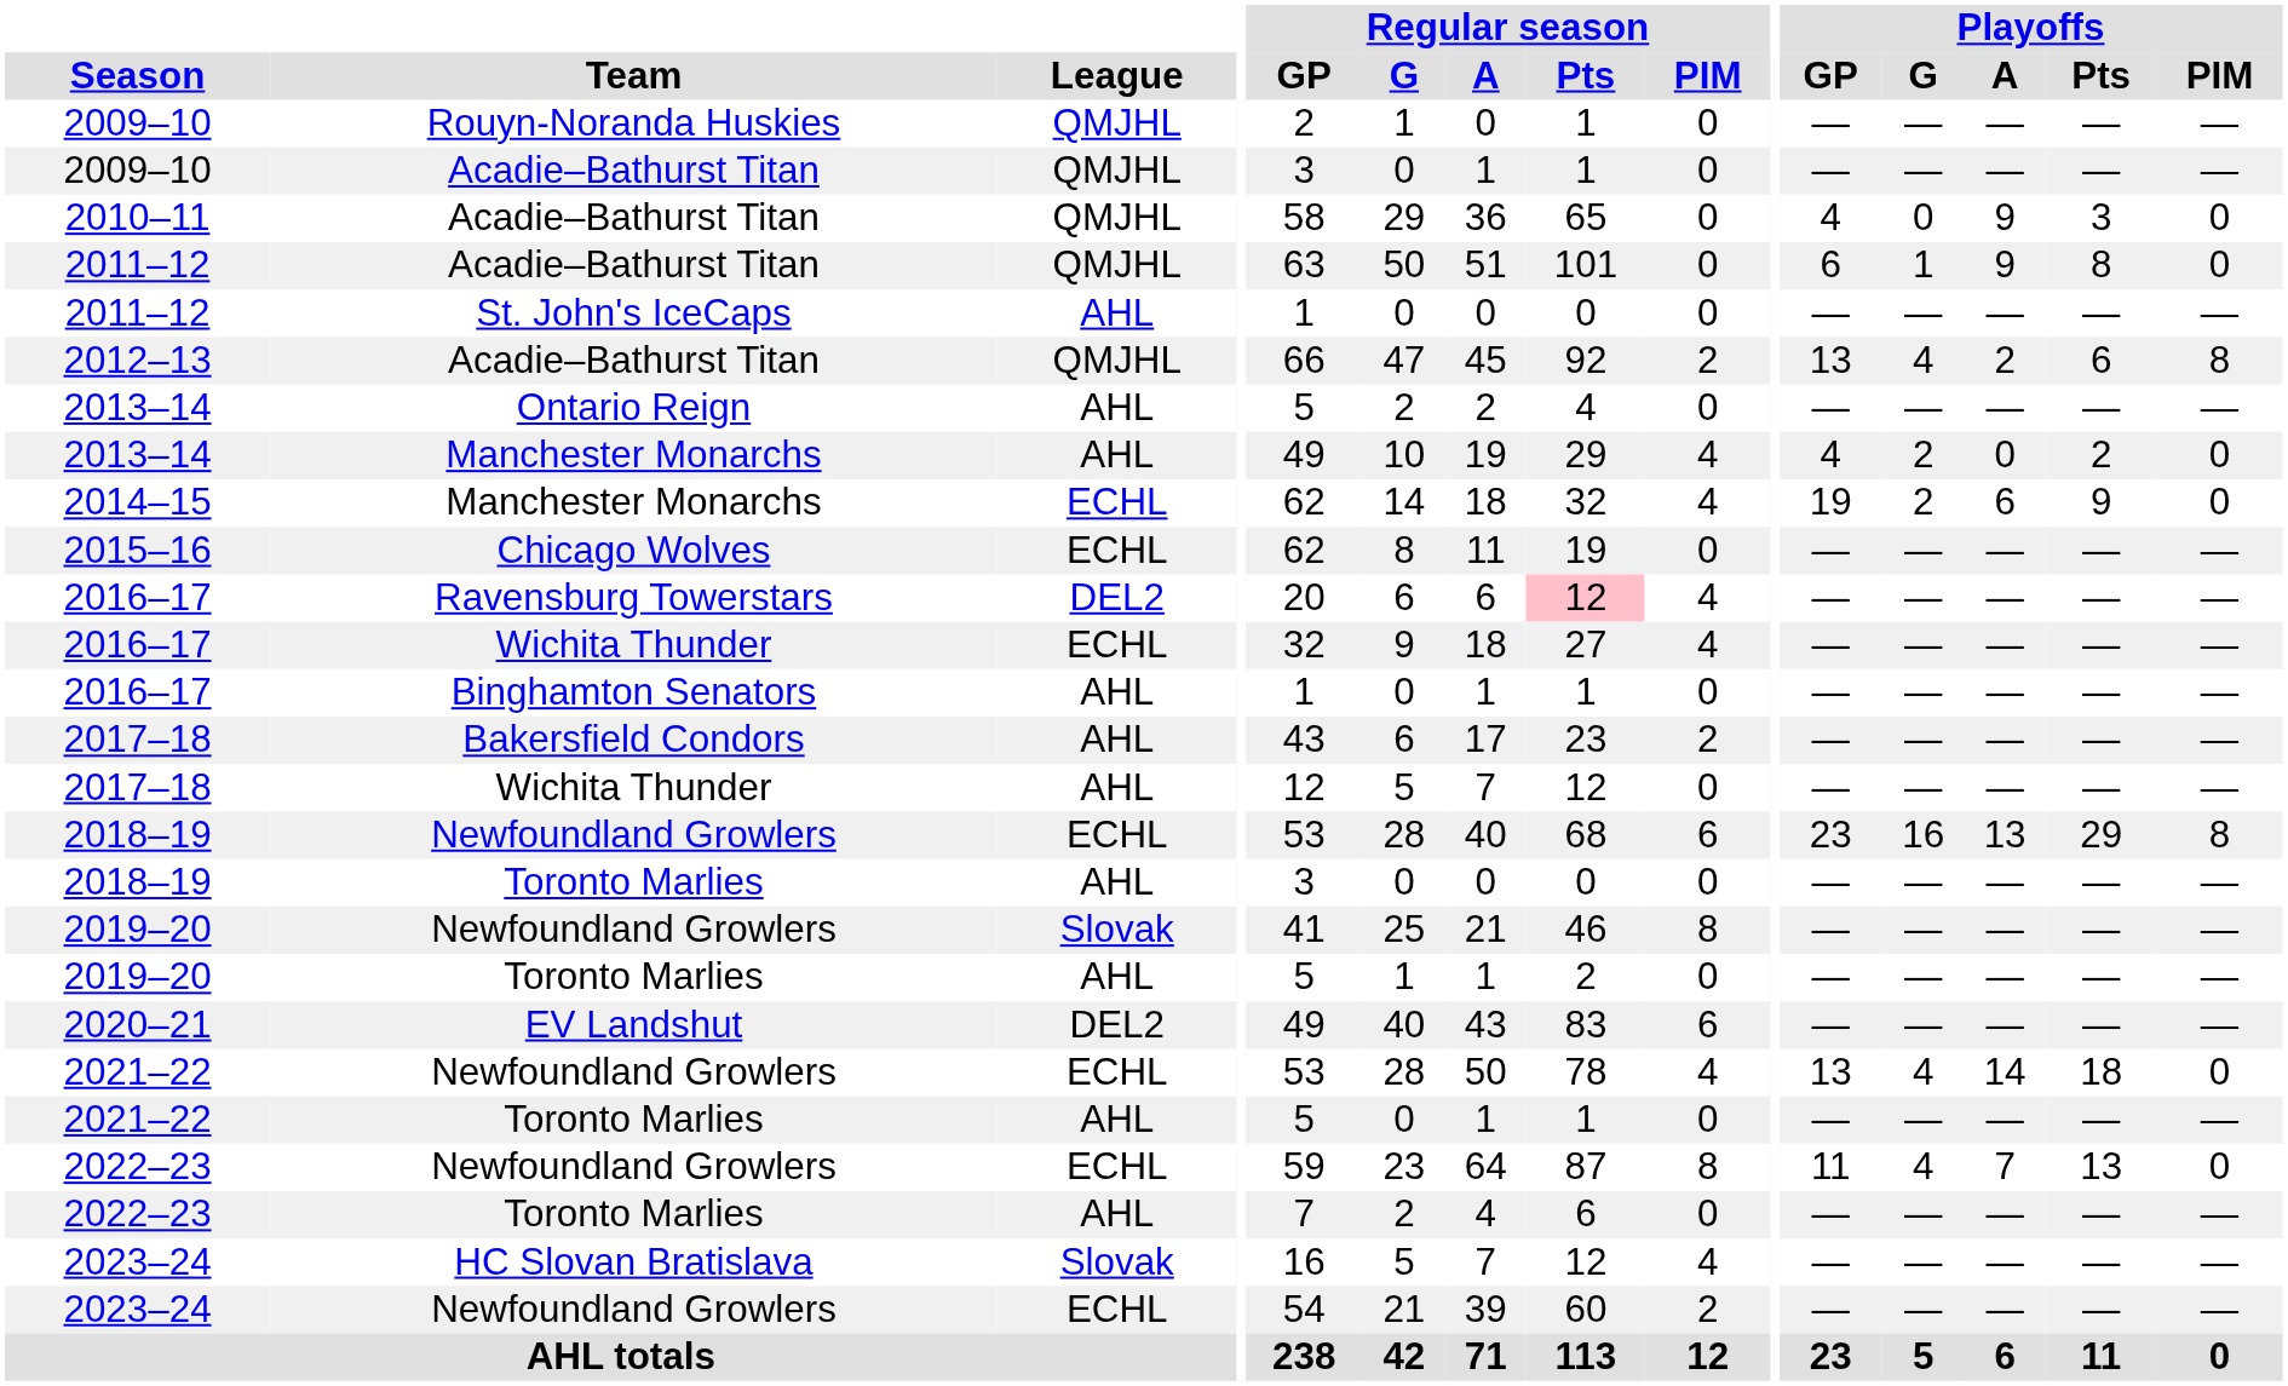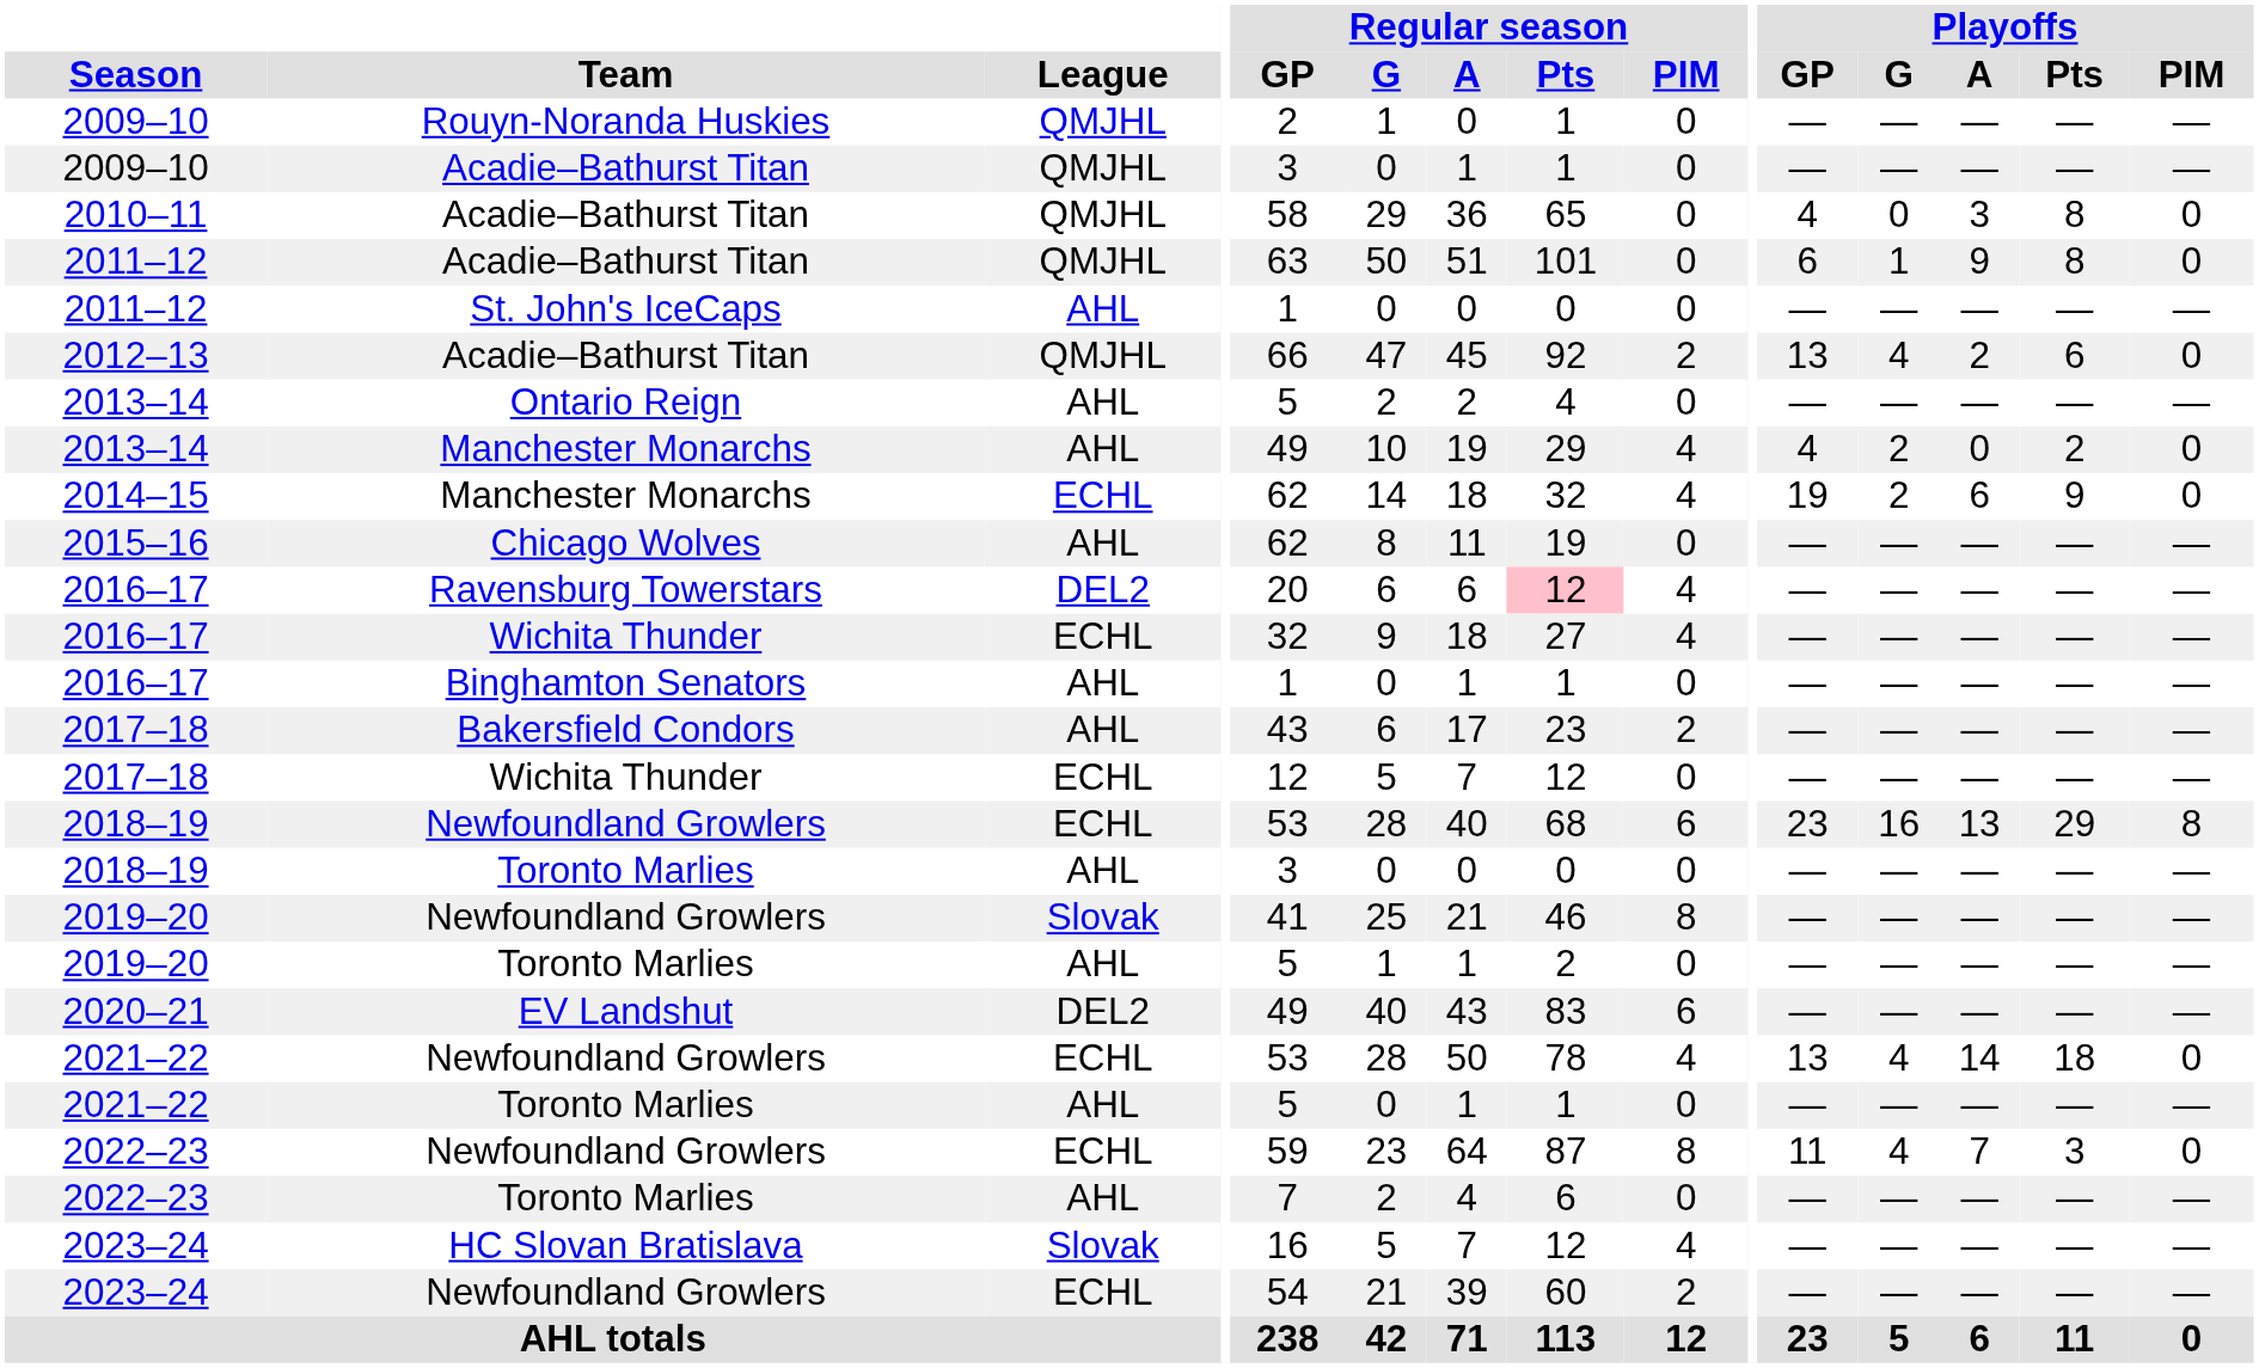2010–11 | Playoffs / A: 9 -> 3
2010–11 | Playoffs / Pts: 3 -> 8
2012–13 | Playoffs / PIM: 8 -> 0
2015–16 | League: ECHL -> AHL
2017–18 / Wichita Thunder | League: AHL -> ECHL
2022–23 / Newfoundland Growlers | Playoffs / Pts: 13 -> 3
